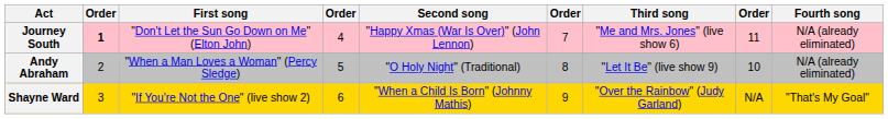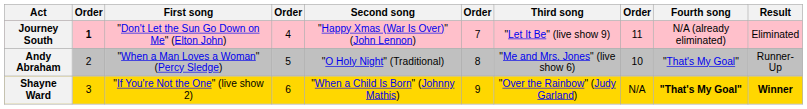+ column: Result | Eliminated | Runner-Up | Winner
Journey South | Third song: "Me and Mrs. Jones" (live show 6) -> "Let It Be" (live show 9)
Andy Abraham | Third song: "Let It Be" (live show 9) -> "Me and Mrs. Jones" (live show 6)
Andy Abraham | Fourth song: N/A (already eliminated) -> "That's My Goal"
Shayne Ward | Fourth song: normal -> bold
